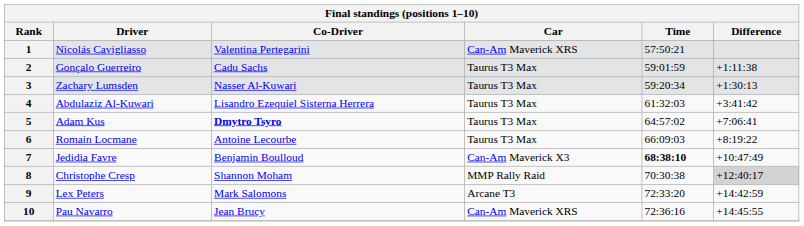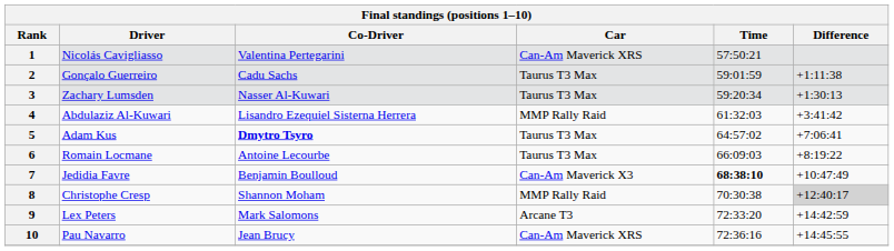4 | Car: Taurus T3 Max -> MMP Rally Raid
